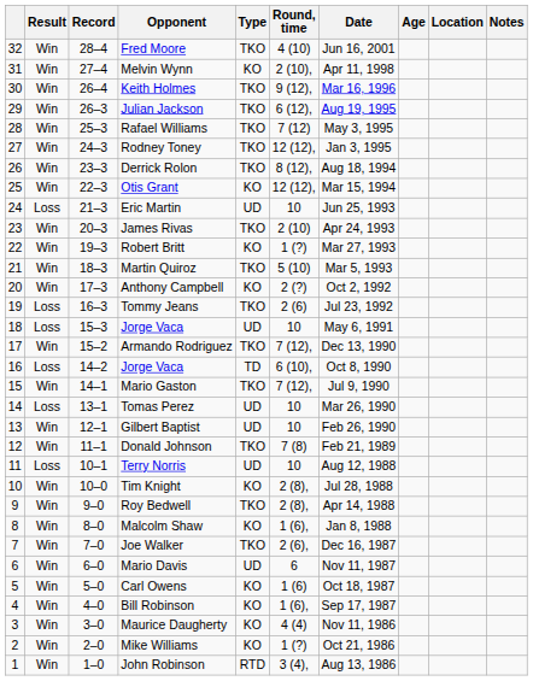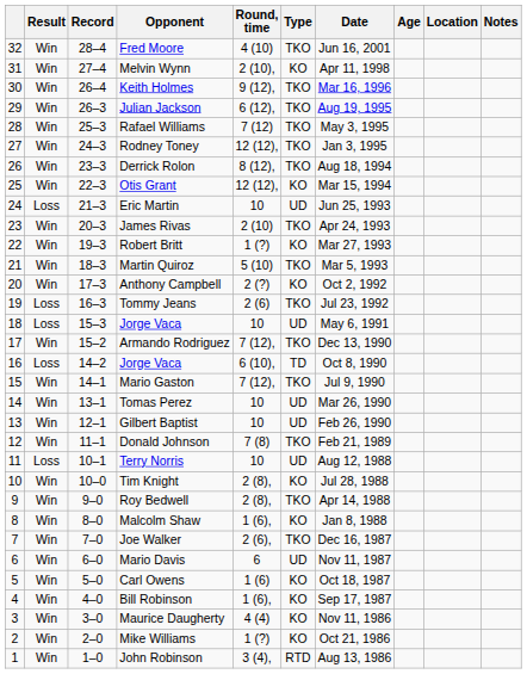columns swapped: Type <-> Round, time
Tomas Perez | Result: Loss -> Win
